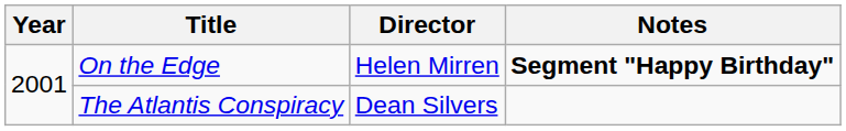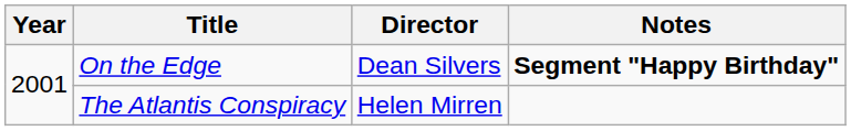On the Edge | Director: Helen Mirren -> Dean Silvers
The Atlantis Conspiracy | Director: Dean Silvers -> Helen Mirren
